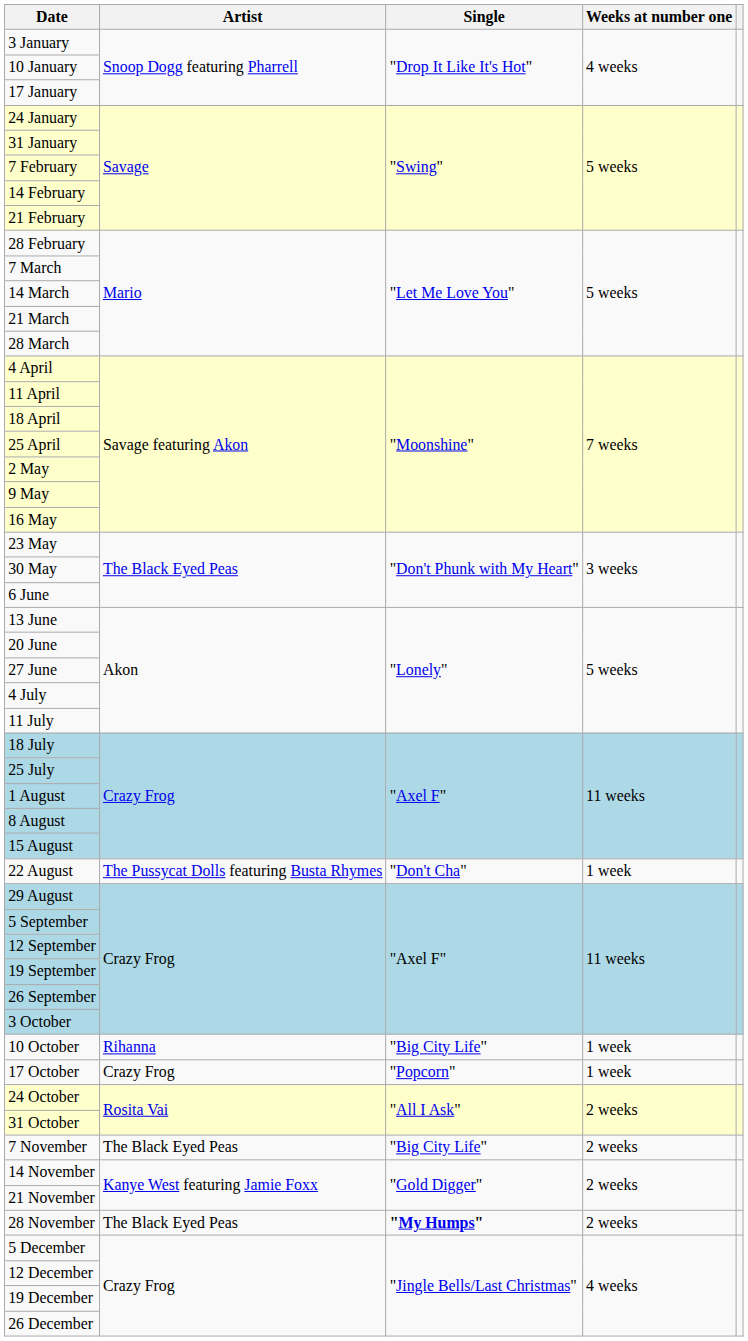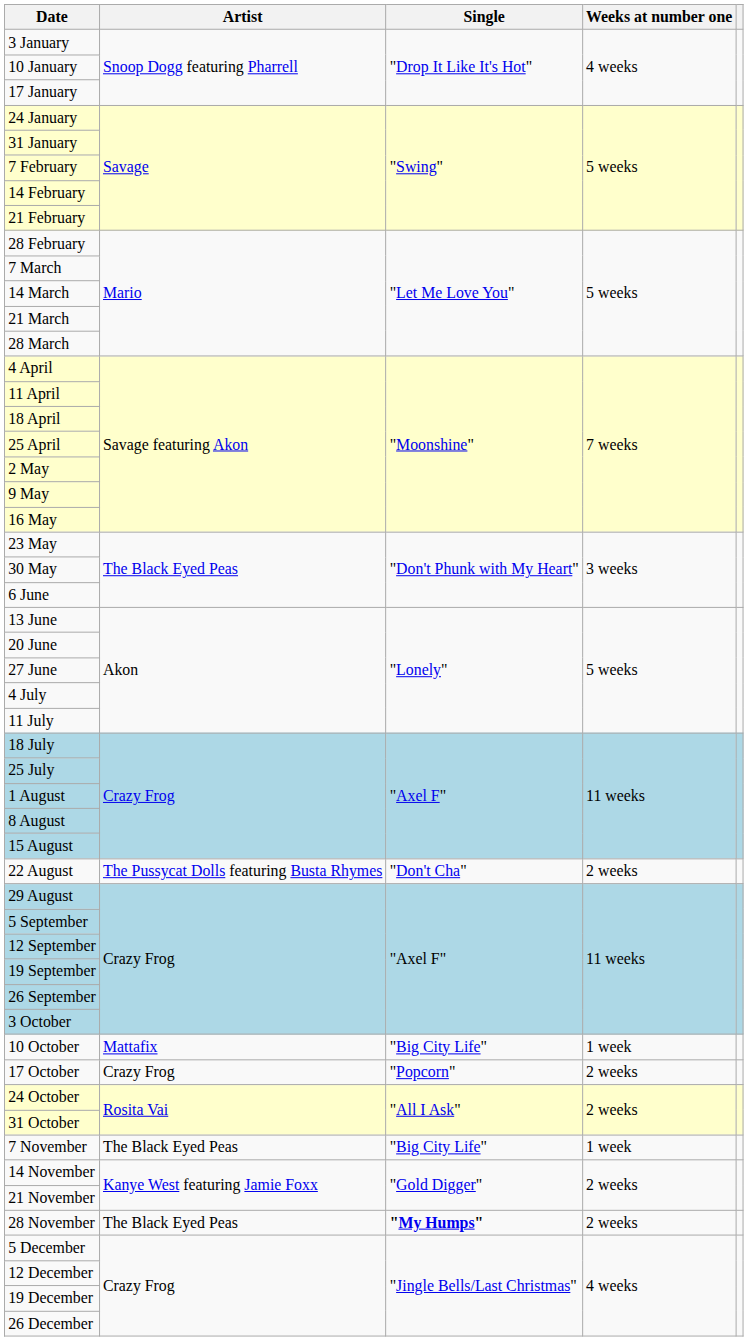22 August | Weeks at number one: 1 week -> 2 weeks
10 October | Artist: Rihanna -> Mattafix
17 October | Weeks at number one: 1 week -> 2 weeks
7 November | Weeks at number one: 2 weeks -> 1 week
